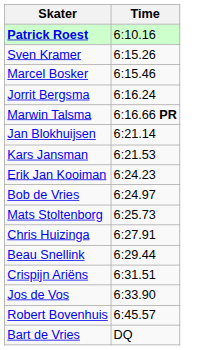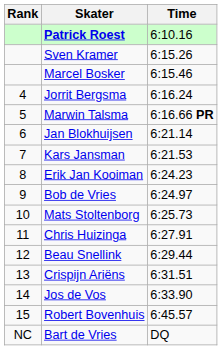+ column: Rank | 4 | 5 | 6 | 7 | 8 | 9 | 10 | 11 | 12 | 13 | 14 | 15 | NC
